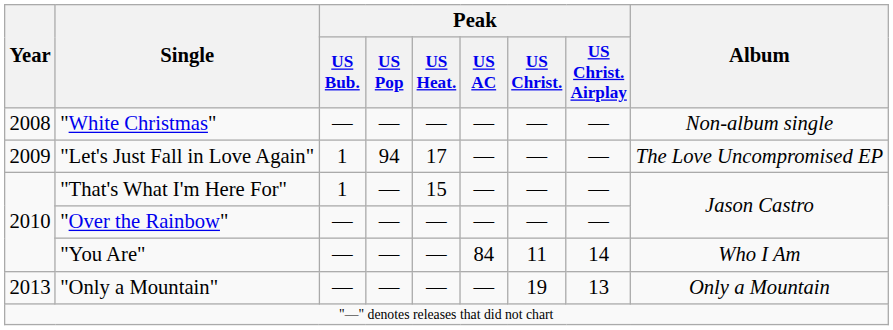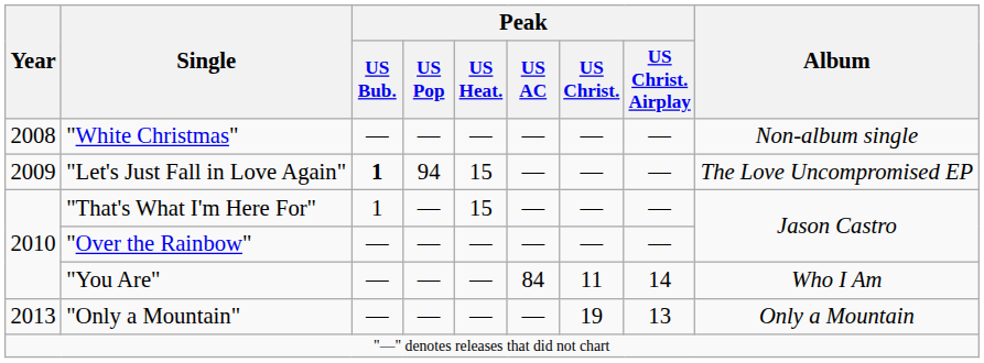"Let's Just Fall in Love Again" | Peak / US Bub.: normal -> bold
"Let's Just Fall in Love Again" | Peak / US Heat.: 17 -> 15
